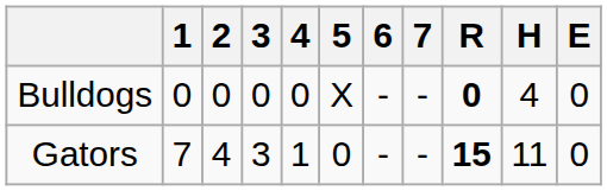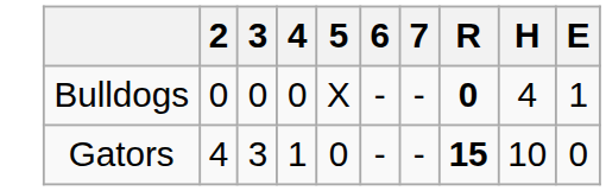- column: 1 | 0 | 7
Bulldogs | E: 0 -> 1
Gators | H: 11 -> 10
